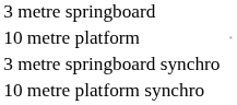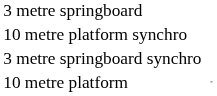rows swapped: 10 metre platform <-> 10 metre platform synchro
